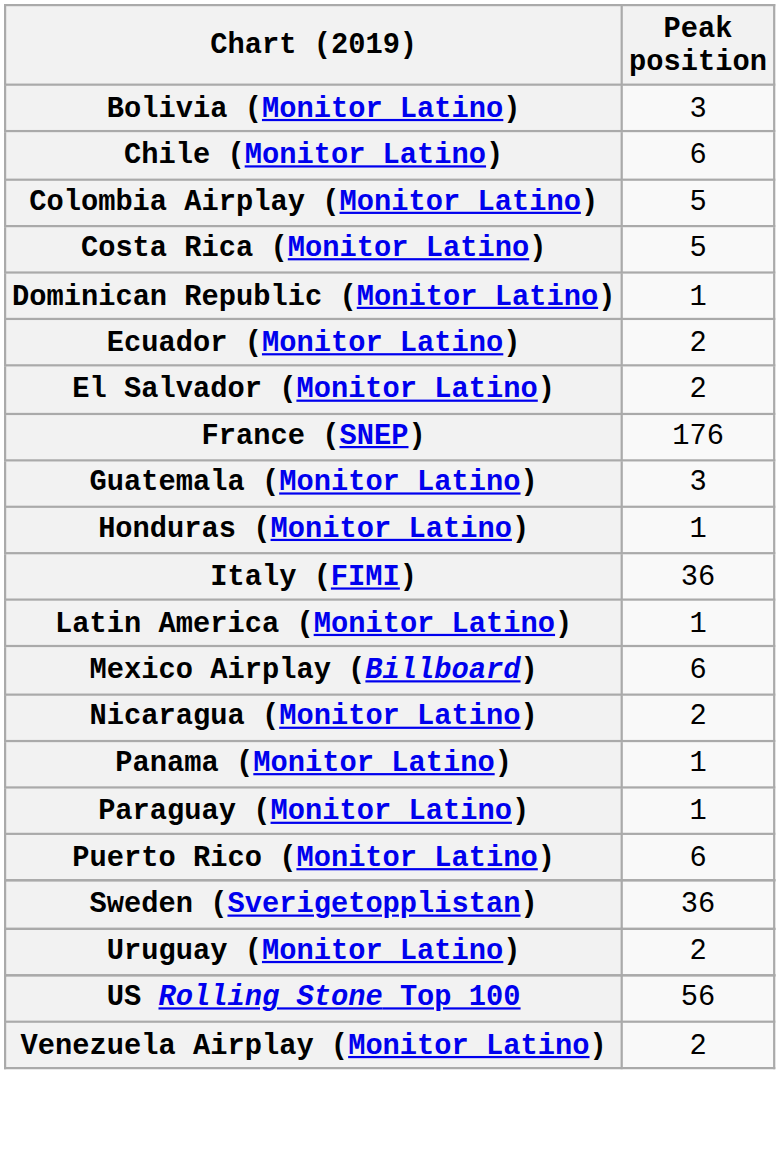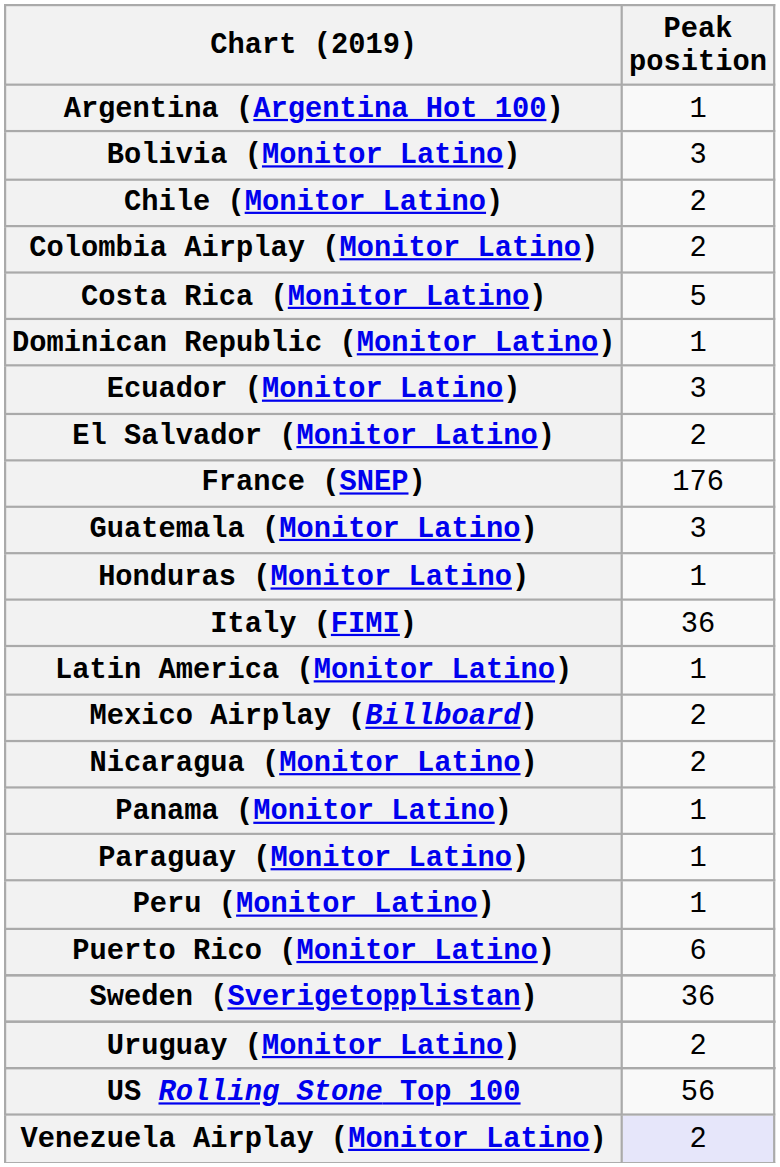+ row: Argentina (Argentina Hot 100) | 1
Chile (Monitor Latino) | Peak position: 6 -> 2
Colombia Airplay (Monitor Latino) | Peak position: 5 -> 2
Ecuador (Monitor Latino) | Peak position: 2 -> 3
Mexico Airplay (Billboard) | Peak position: 6 -> 2
+ row: Peru (Monitor Latino) | 1
Venezuela Airplay (Monitor Latino) | Peak position: no background -> lavender background
